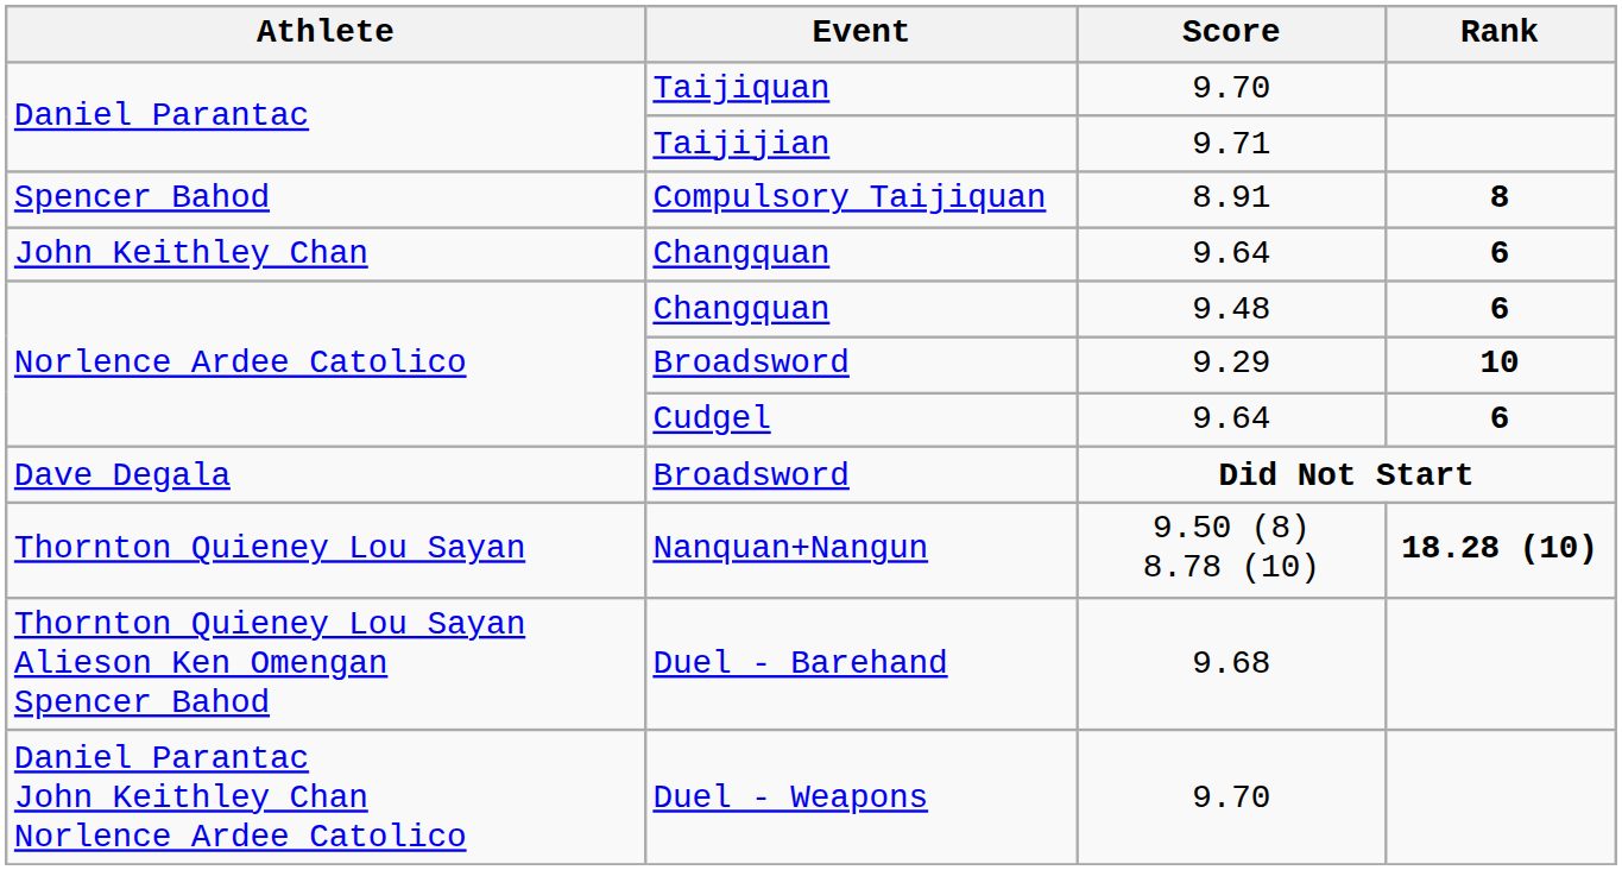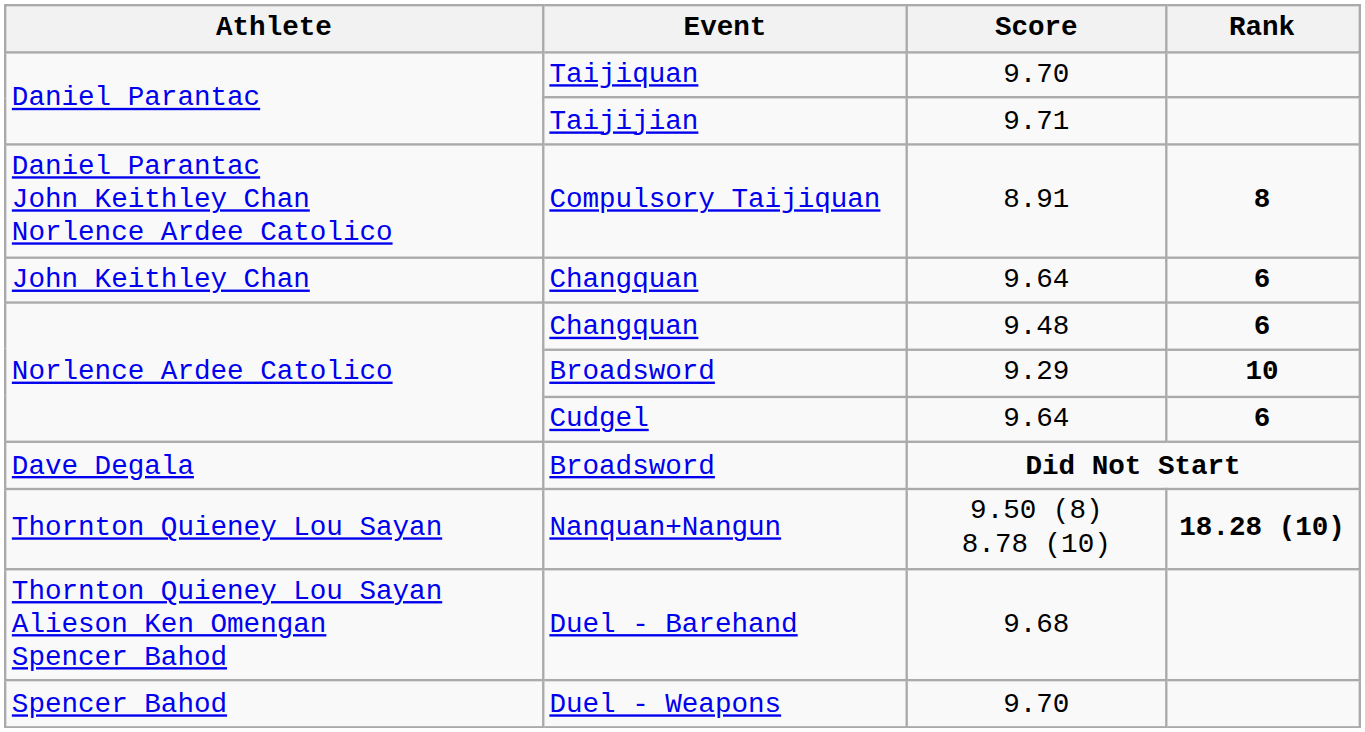Compulsory Taijiquan | Athlete: Spencer Bahod -> Daniel Parantac John Keithley Chan Norlence Ardee Catolico
Duel - Weapons | Athlete: Daniel Parantac John Keithley Chan Norlence Ardee Catolico -> Spencer Bahod
